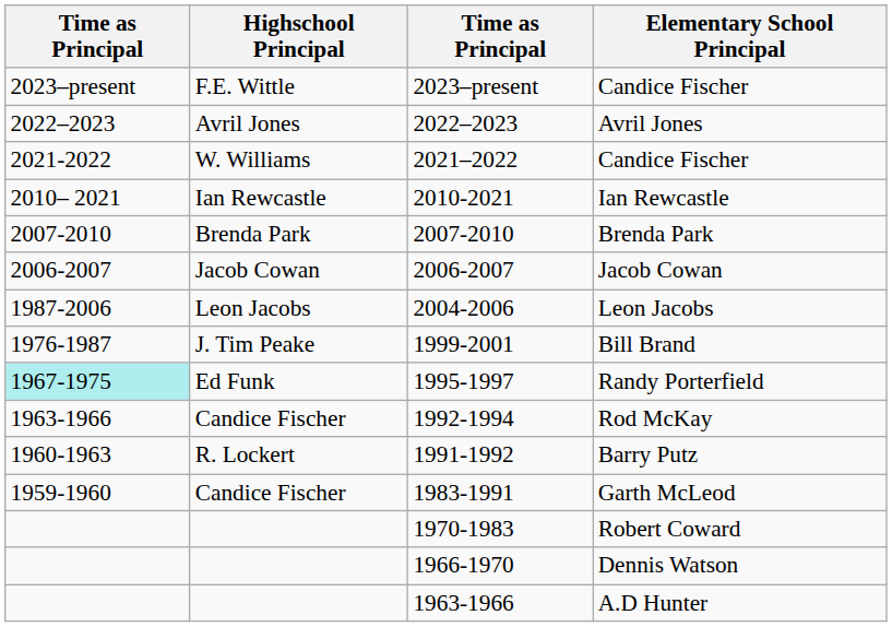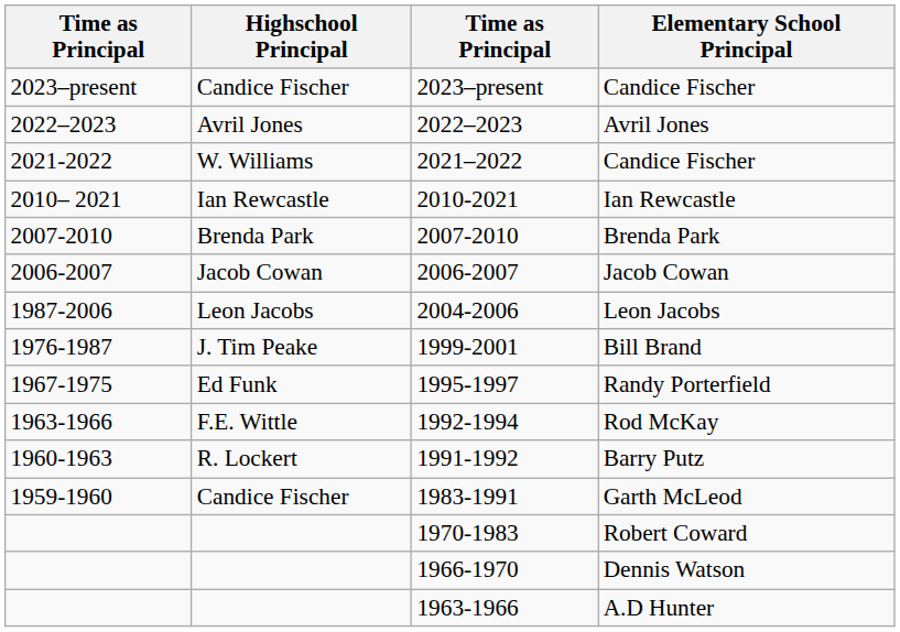2023–present / Candice Fischer | Highschool Principal: F.E. Wittle -> Candice Fischer
Randy Porterfield | column 1: paleturquoise background -> no background
Rod McKay | Highschool Principal: Candice Fischer -> F.E. Wittle
